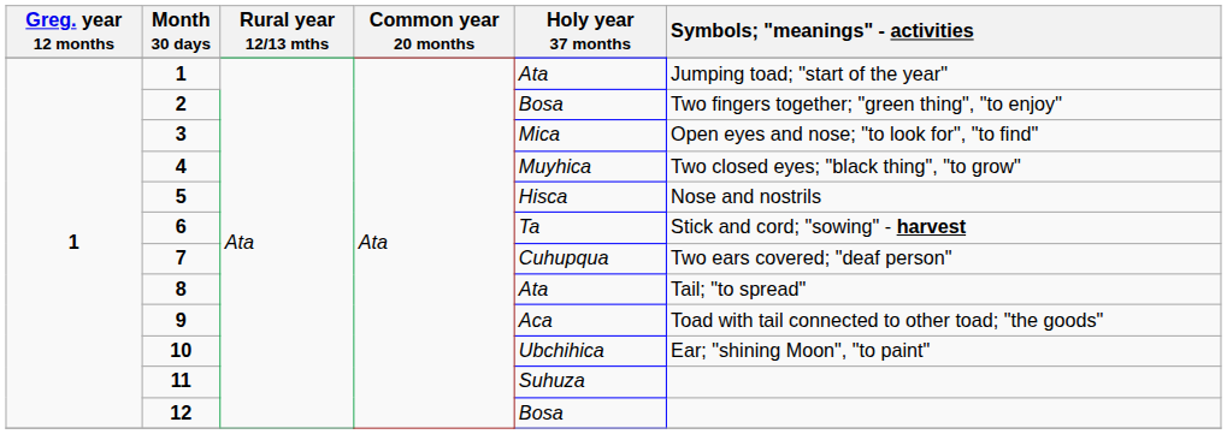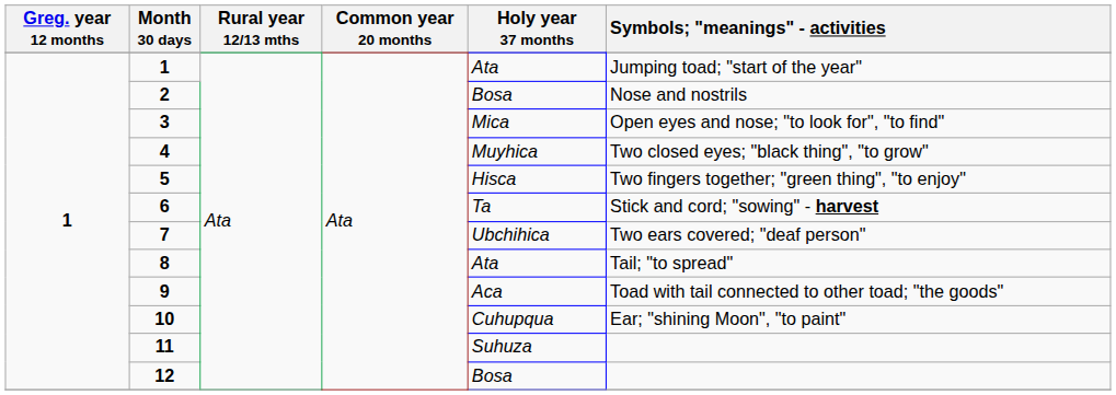2 | Symbols; "meanings" - activities: Two fingers together; "green thing", "to enjoy" -> Nose and nostrils
5 | Symbols; "meanings" - activities: Nose and nostrils -> Two fingers together; "green thing", "to enjoy"
7 | Holy year 37 months: Cuhupqua -> Ubchihica
10 | Holy year 37 months: Ubchihica -> Cuhupqua
